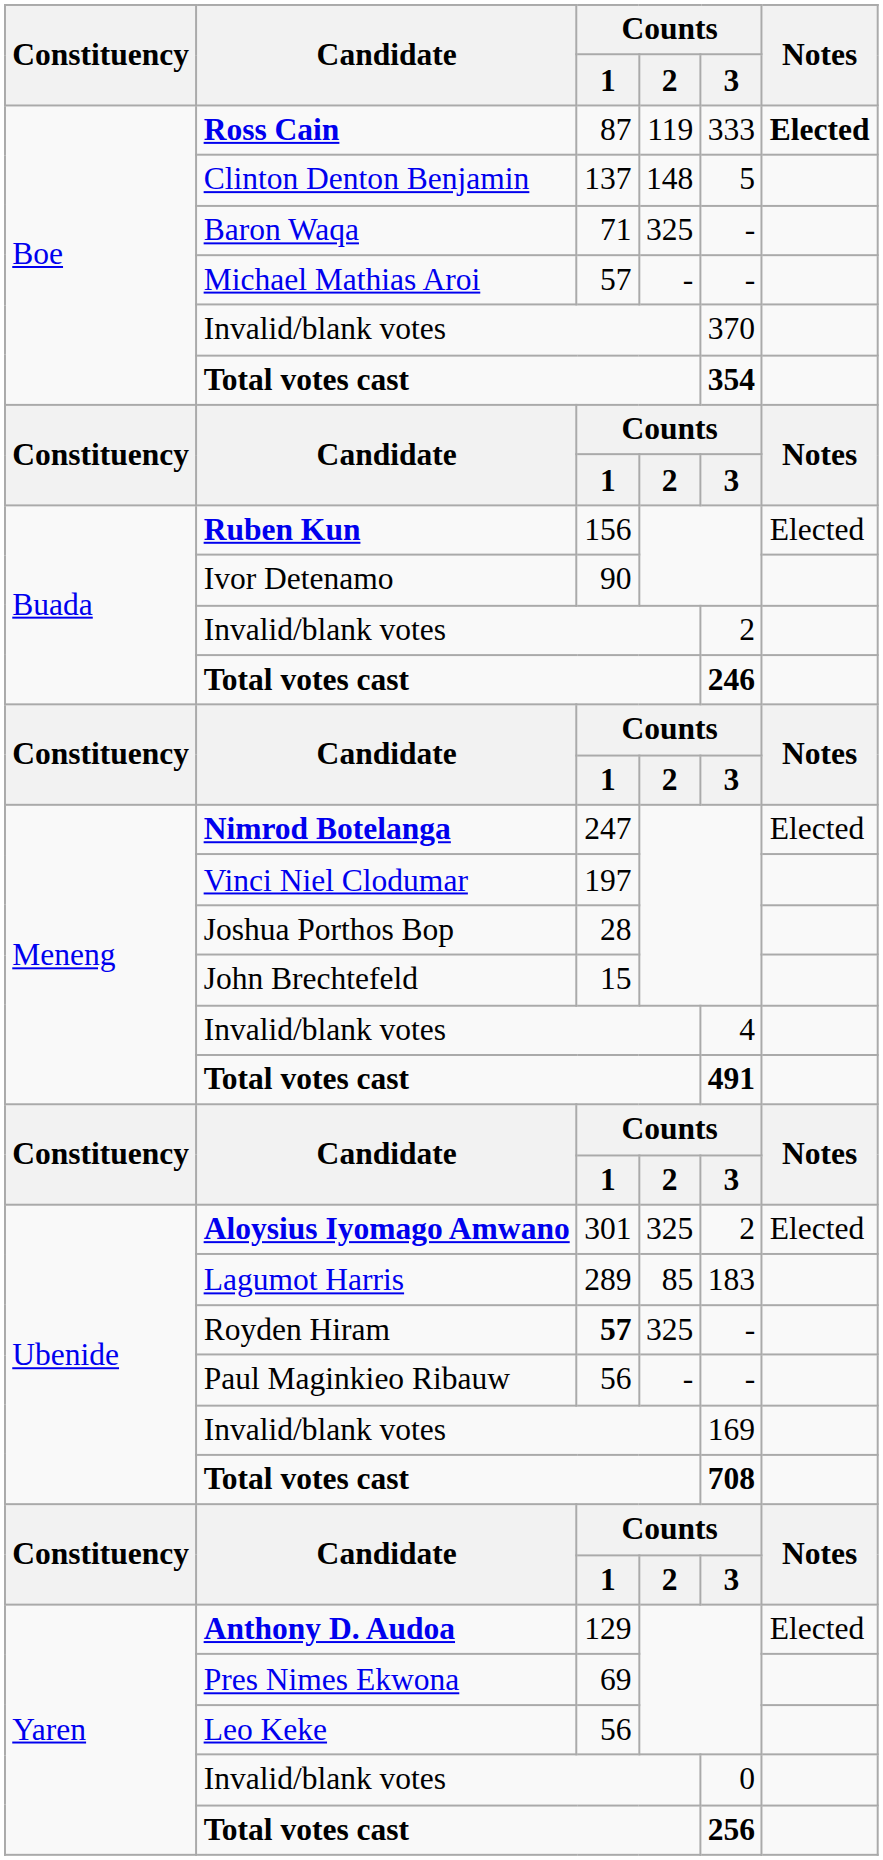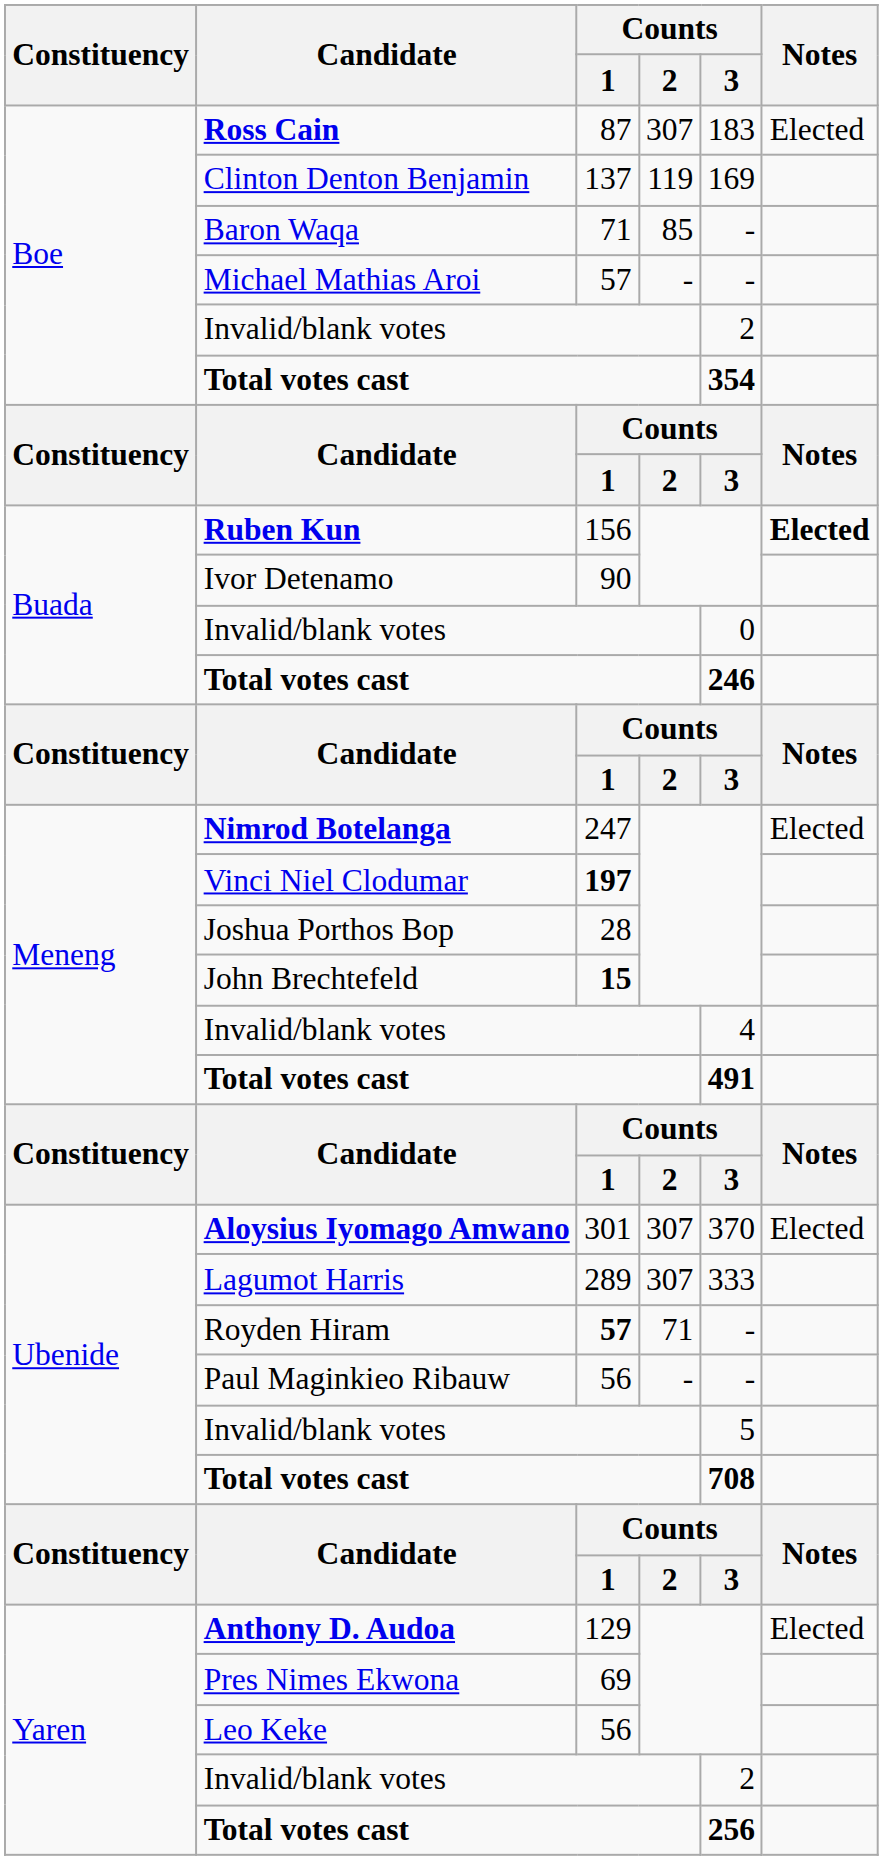Ross Cain | Counts / 2: 119 -> 307
Ross Cain | Counts / 3: 333 -> 183
Ross Cain | Notes: bold -> normal
Clinton Denton Benjamin | Counts / 2: 148 -> 119
Clinton Denton Benjamin | Counts / 3: 5 -> 169
Baron Waqa | Counts / 2: 325 -> 85
Boe / Invalid/blank votes | Counts / 3: 370 -> 2
Ruben Kun | Notes: normal -> bold
Buada / Invalid/blank votes | Counts / 3: 2 -> 0
Vinci Niel Clodumar | Counts / 1: normal -> bold
John Brechtefeld | Counts / 1: normal -> bold
Aloysius Iyomago Amwano | Counts / 2: 325 -> 307
Aloysius Iyomago Amwano | Counts / 3: 2 -> 370
Lagumot Harris | Counts / 2: 85 -> 307
Lagumot Harris | Counts / 3: 183 -> 333
Royden Hiram | Counts / 2: 325 -> 71
Ubenide / Invalid/blank votes | Counts / 3: 169 -> 5
Yaren / Invalid/blank votes | Counts / 3: 0 -> 2
